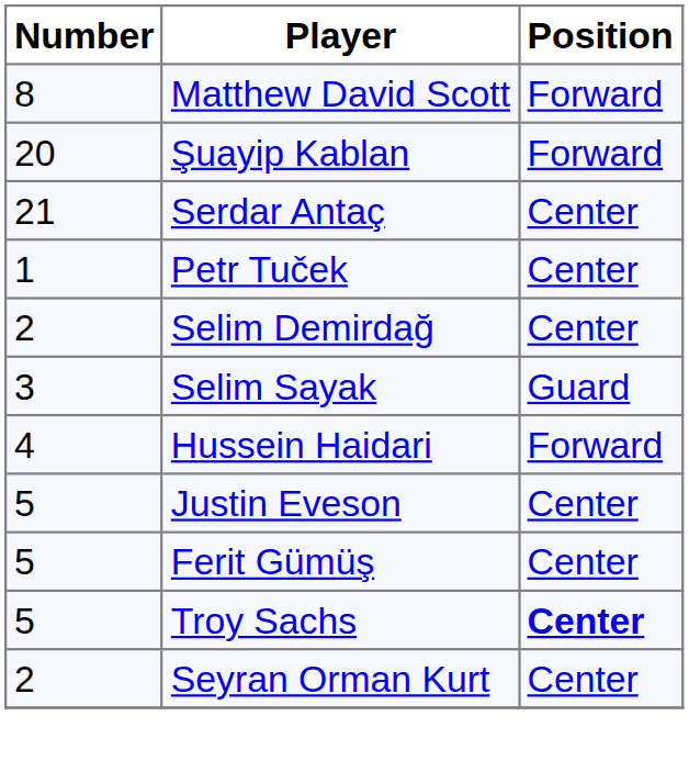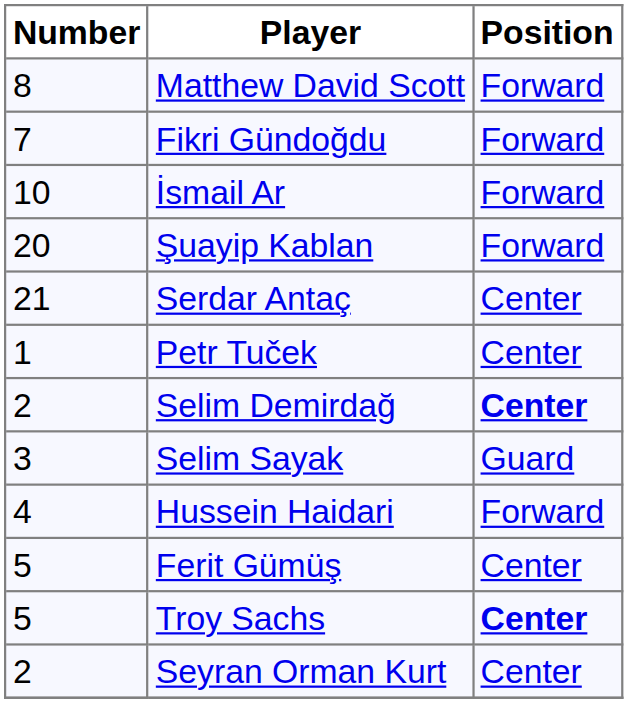+ row: 7 | Fikri Gündoğdu | Forward
+ row: 10 | İsmail Ar | Forward
Selim Demirdağ | Position: normal -> bold
- row: 5 | Justin Eveson | Center
